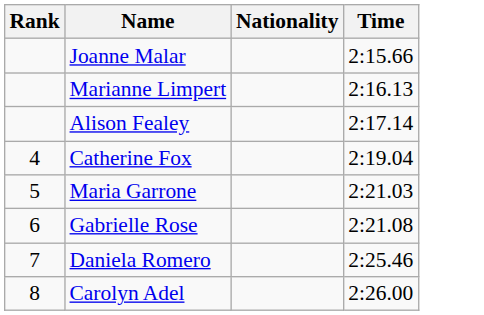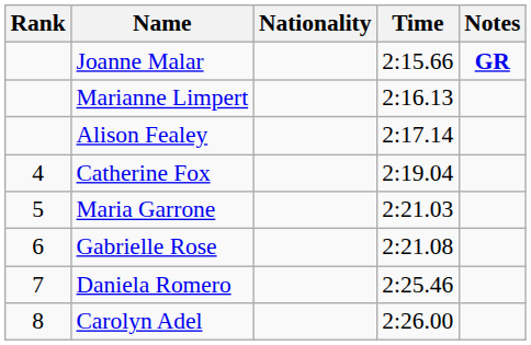+ column: Notes | GR
